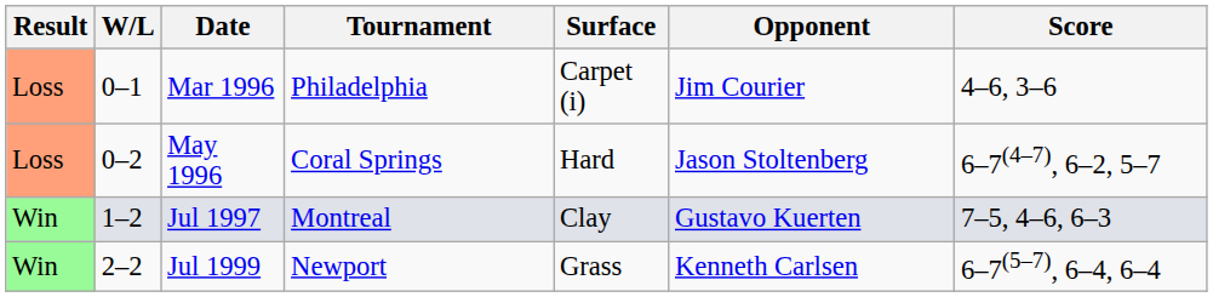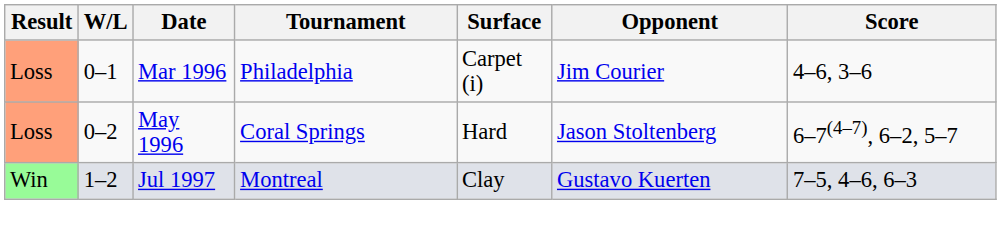- row: Win | 2–2 | Jul 1999 | Newport | Grass | Kenneth Carlsen | 6–7(5–7), 6–4, 6–4
